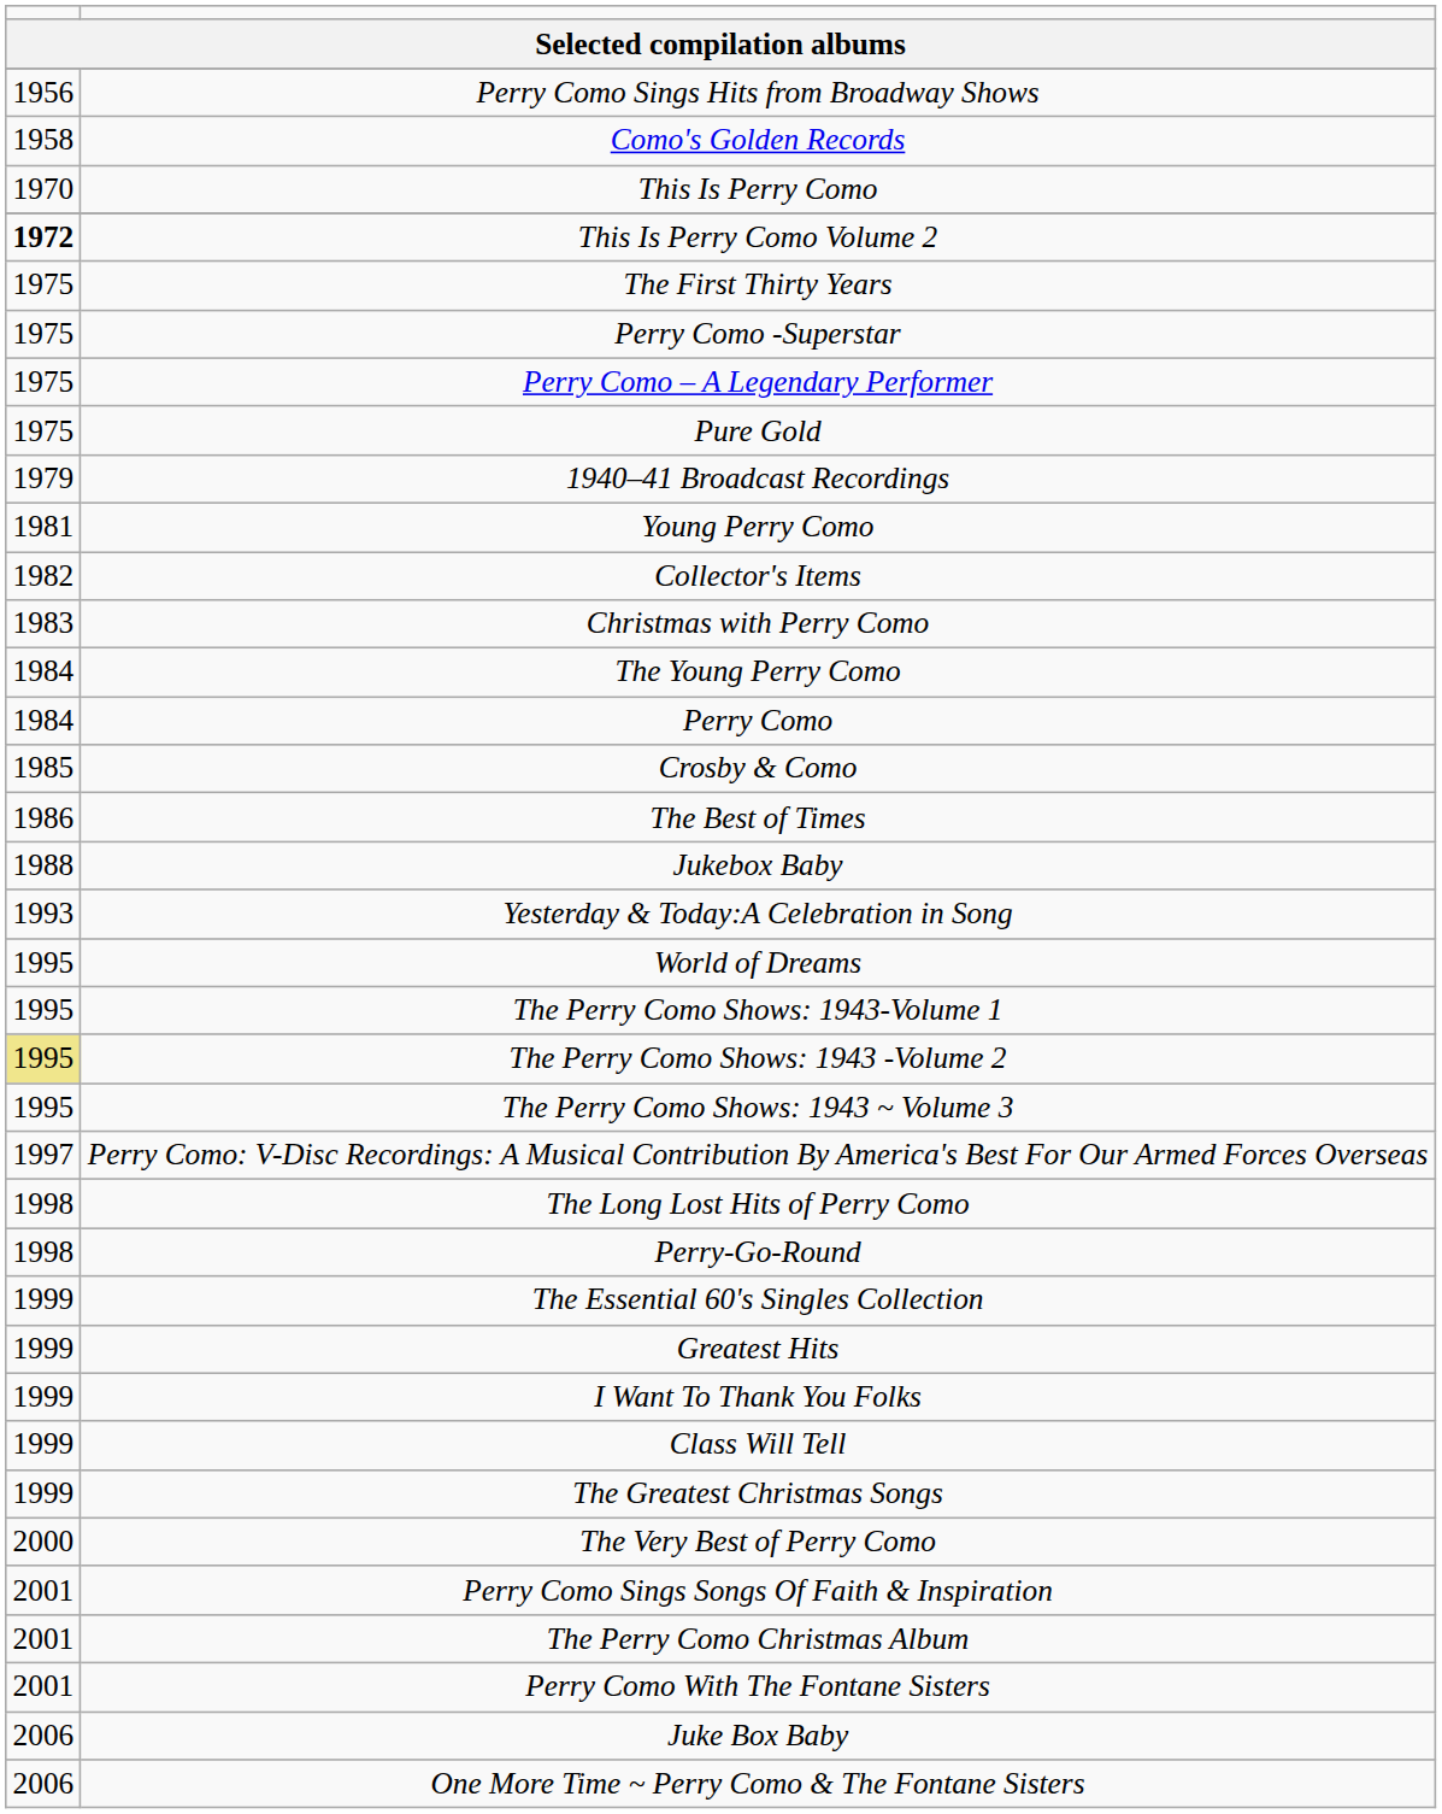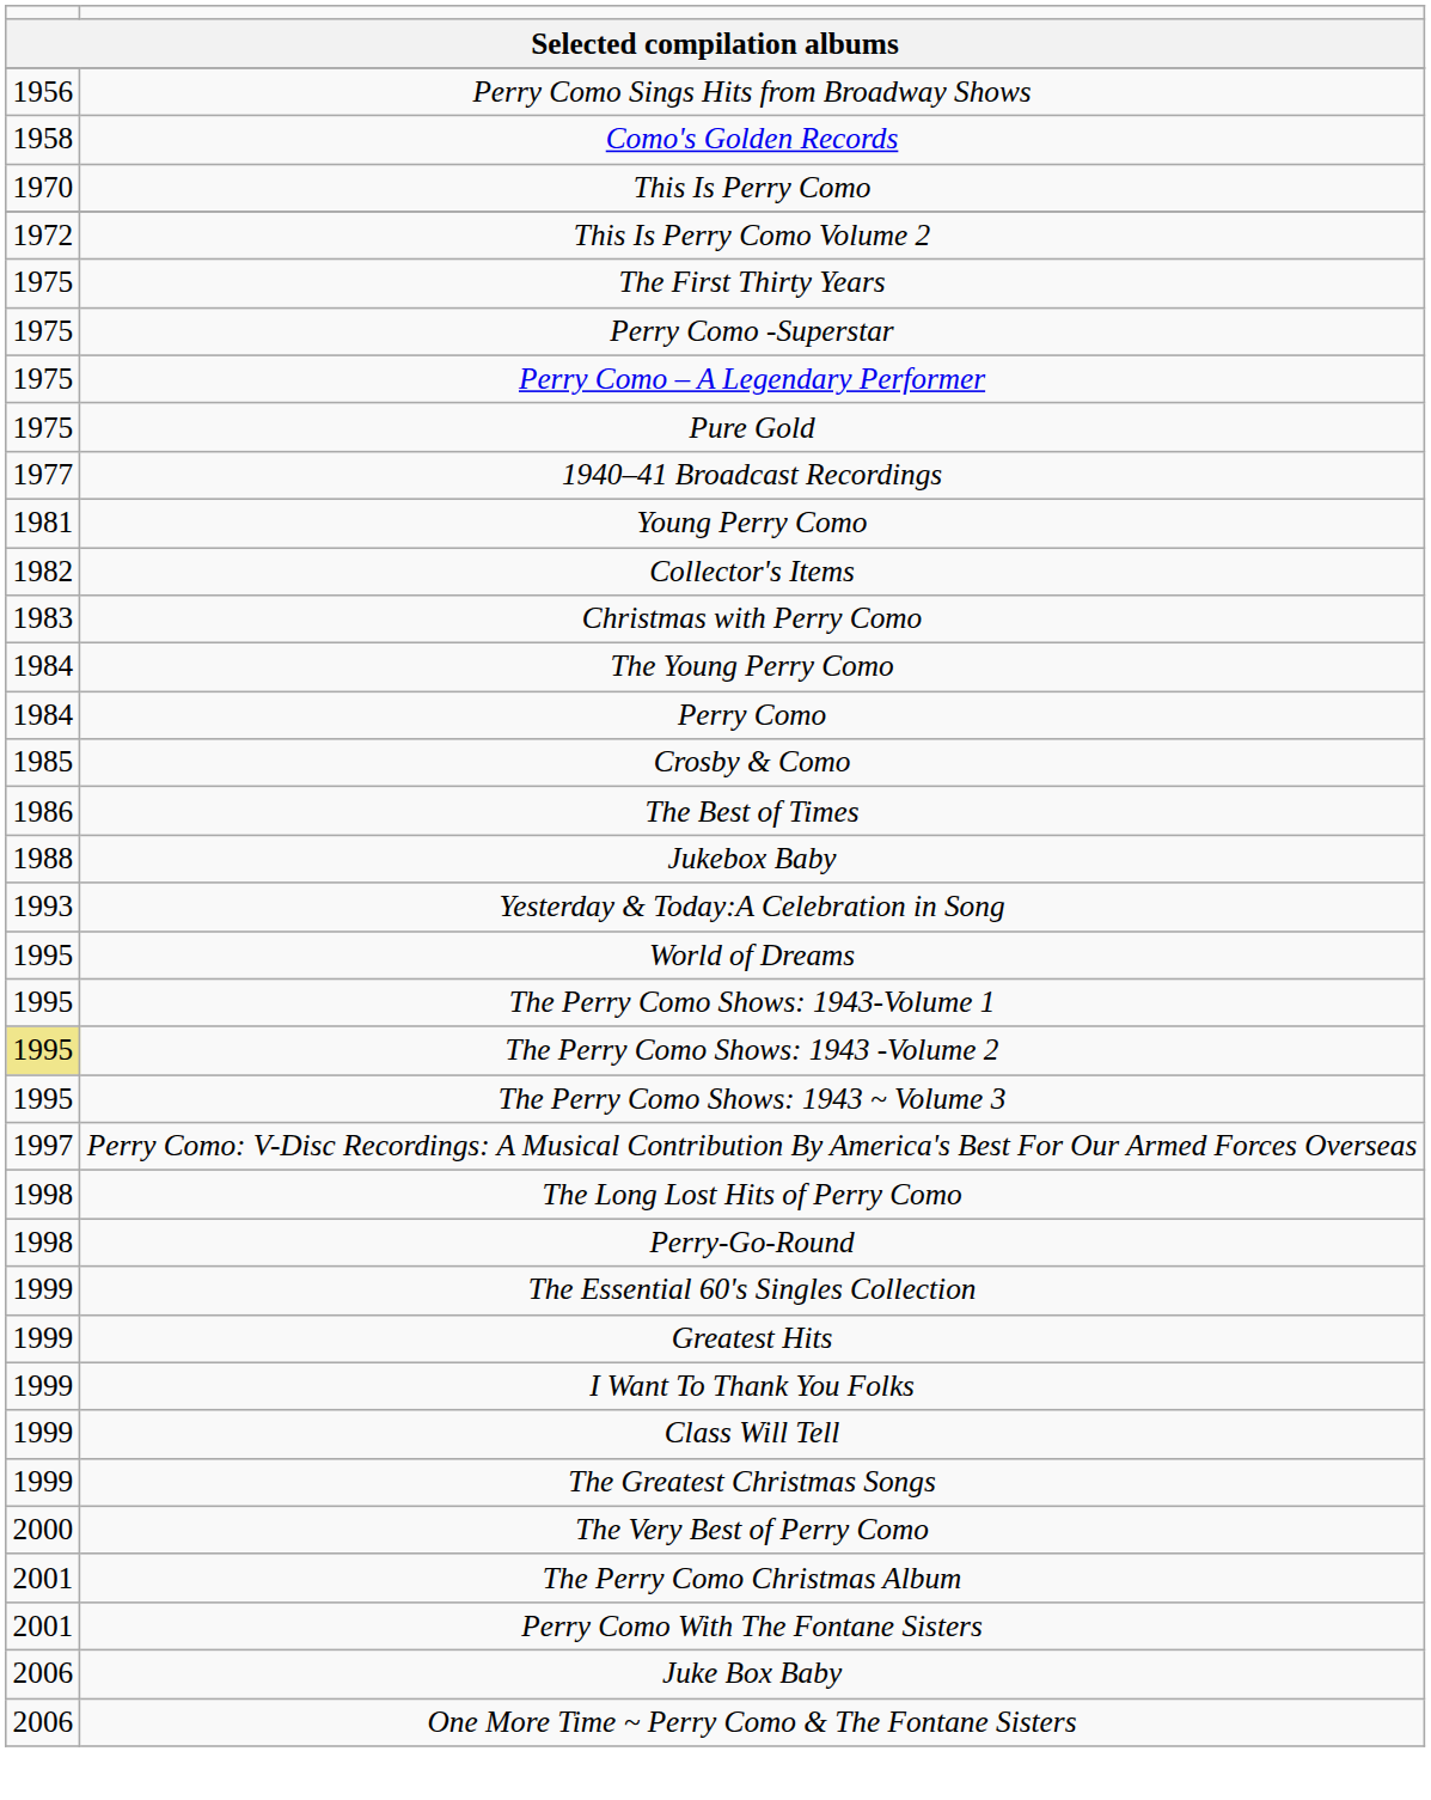This Is Perry Como Volume 2 | column 1: bold -> normal
1940–41 Broadcast Recordings | column 1: 1979 -> 1977
- row: 2001 | Perry Como Sings Songs Of Faith & Inspiration
